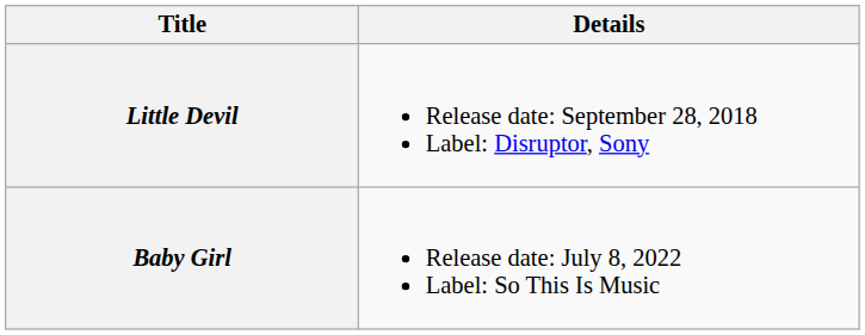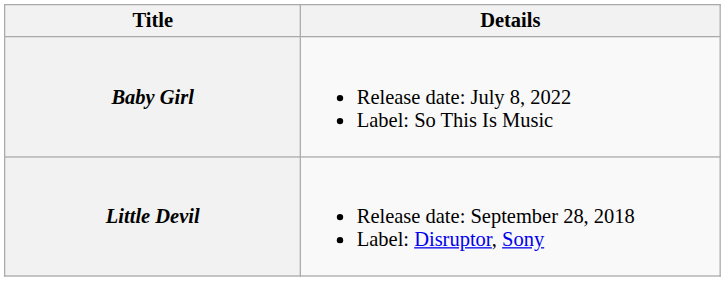rows swapped: Little Devil <-> Baby Girl
